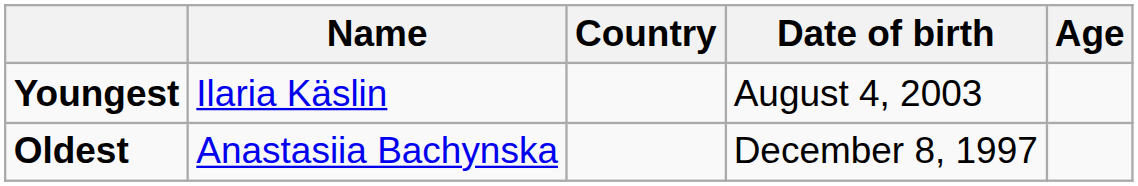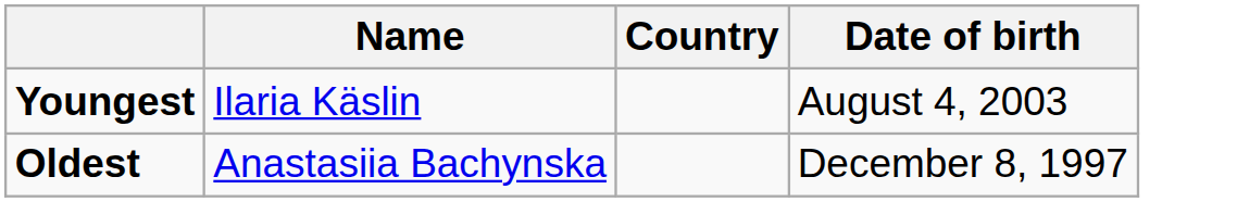- column: Age
